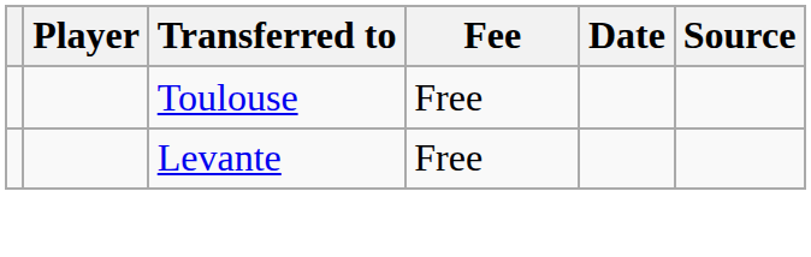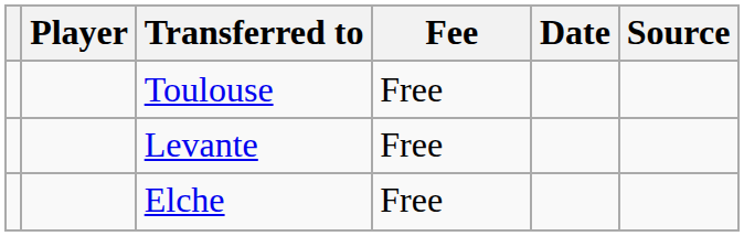+ row: Elche | Free
